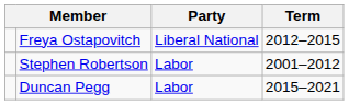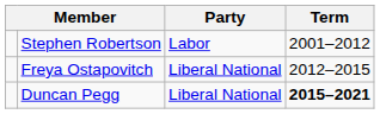rows swapped: Stephen Robertson <-> Freya Ostapovitch
Duncan Pegg | Party: Labor -> Liberal National
Duncan Pegg | Term: normal -> bold
